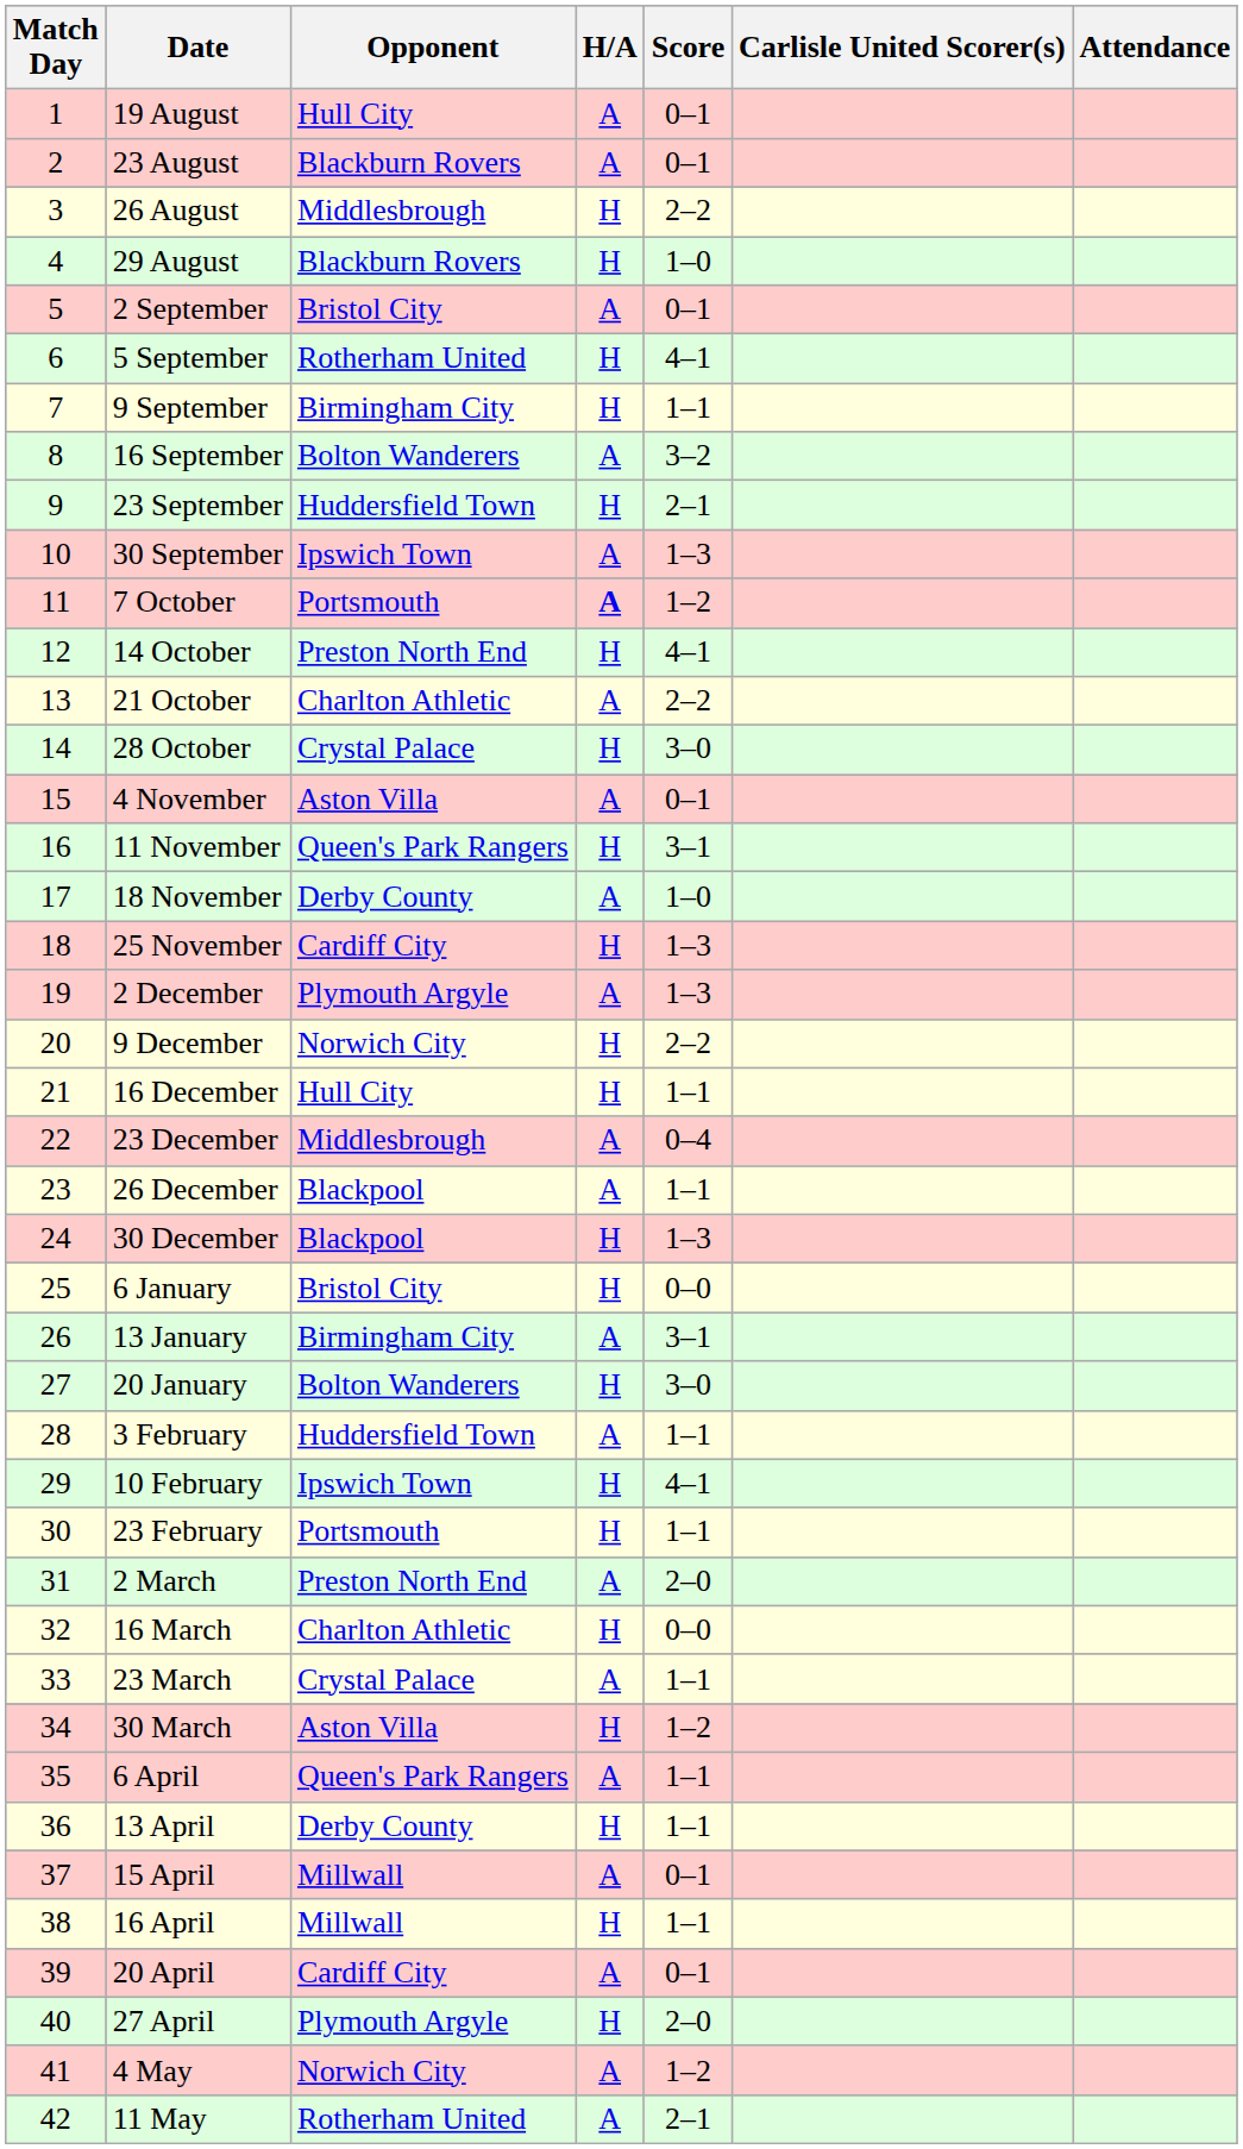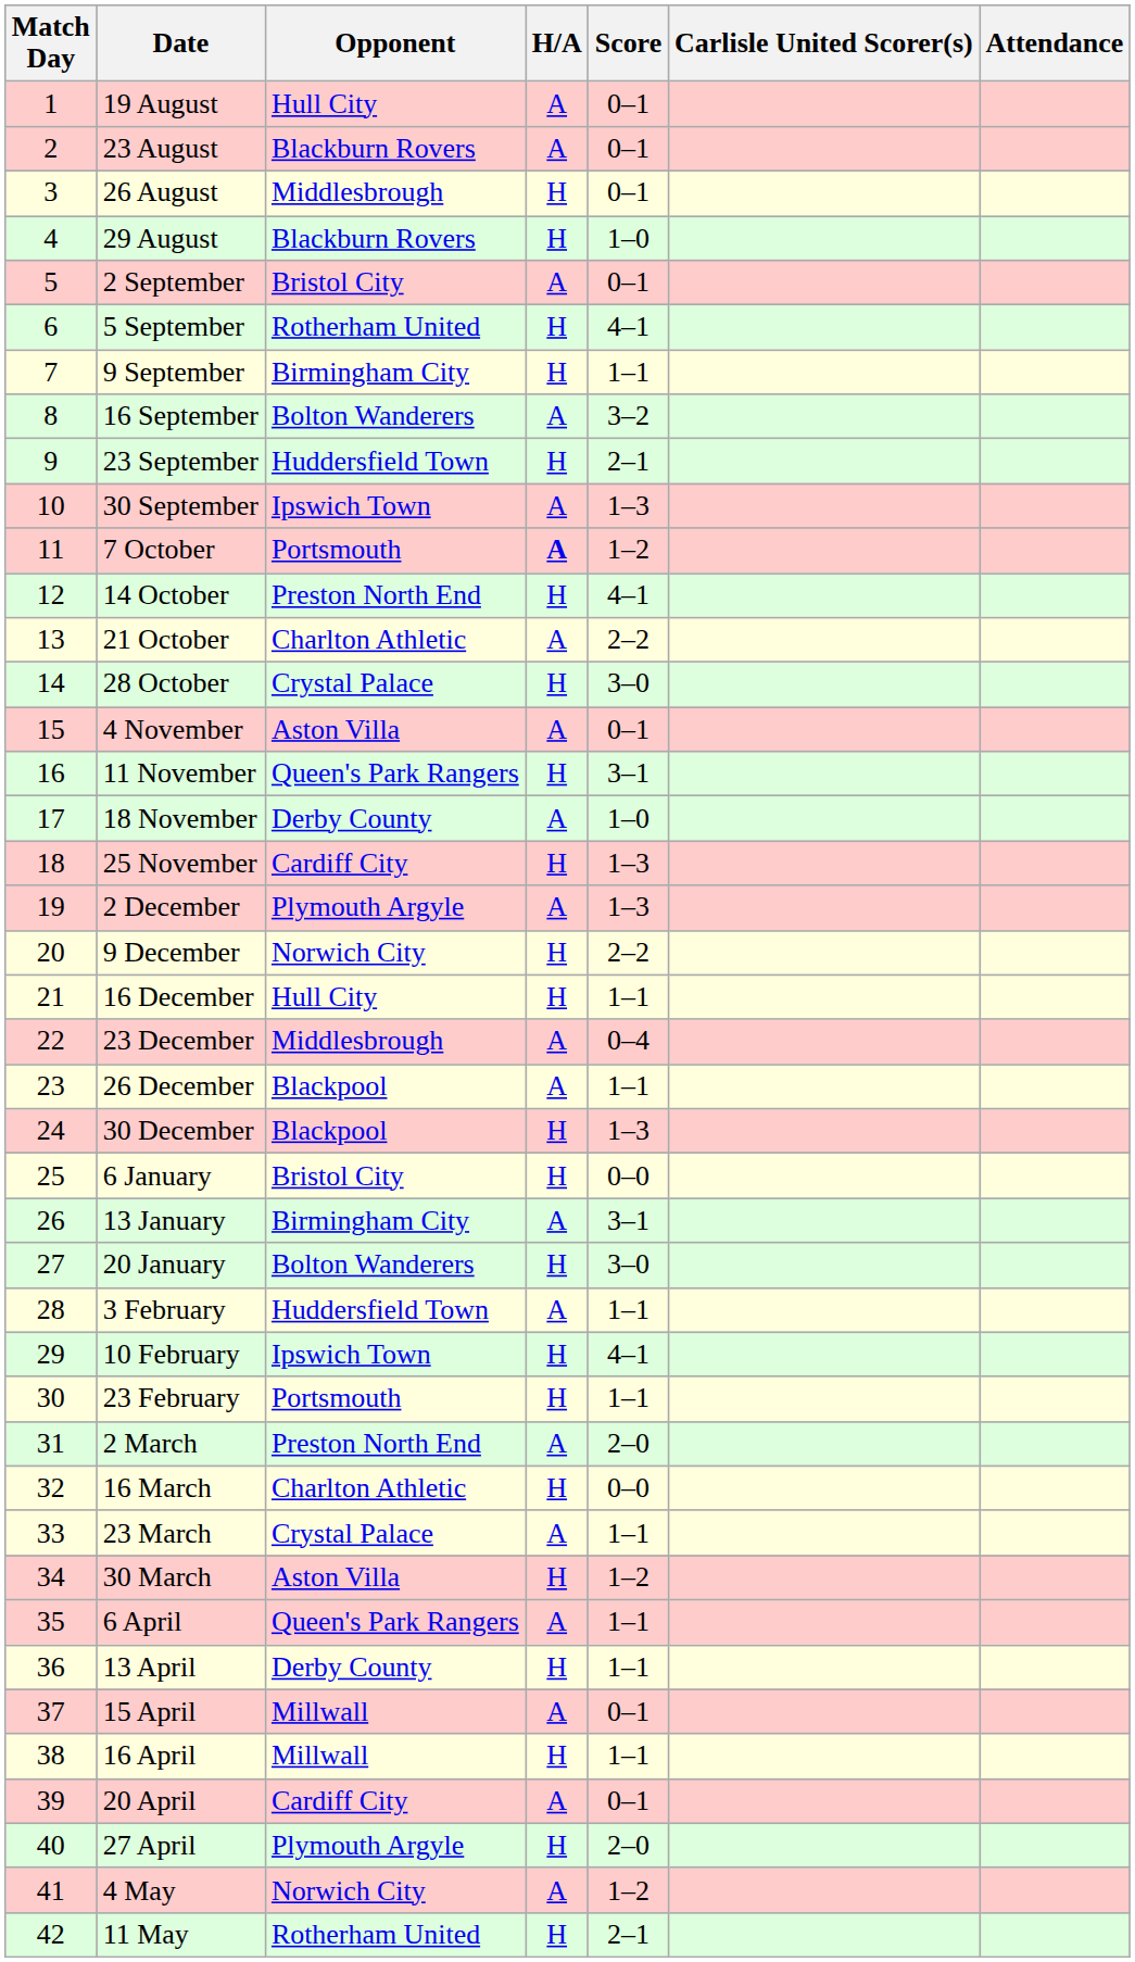26 August | Score: 2–2 -> 0–1
11 May | H/A: A -> H
